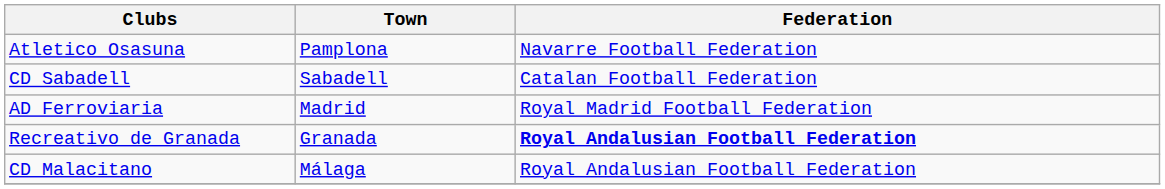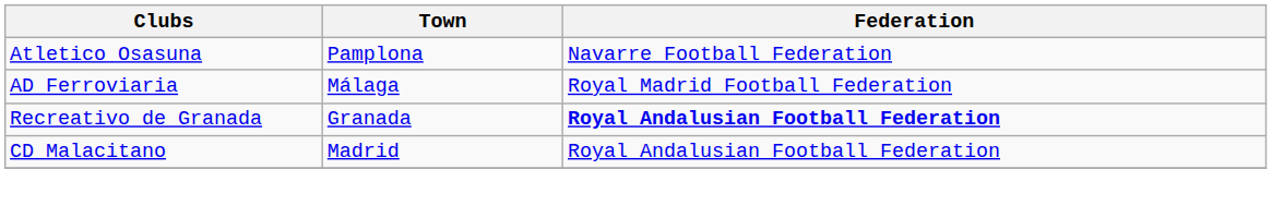- row: CD Sabadell | Sabadell | Catalan Football Federation
AD Ferroviaria | Town: Madrid -> Málaga
CD Malacitano | Town: Málaga -> Madrid
